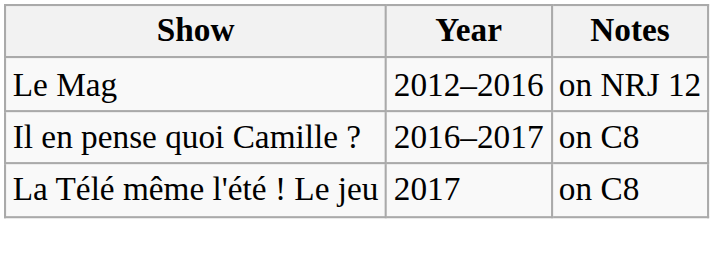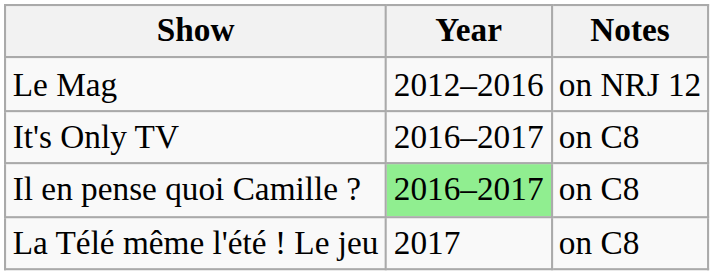+ row: It's Only TV | 2016–2017 | on C8
Il en pense quoi Camille ? | Year: no background -> lightgreen background
